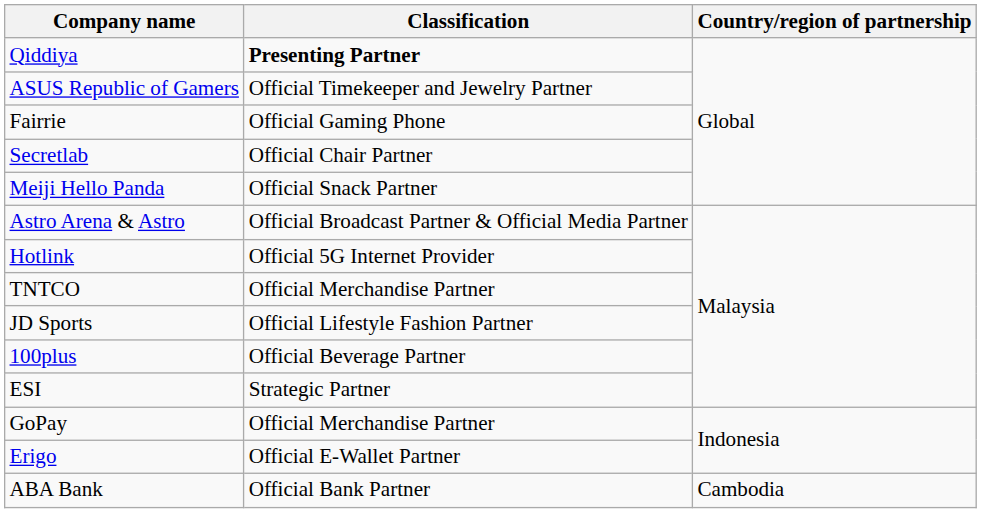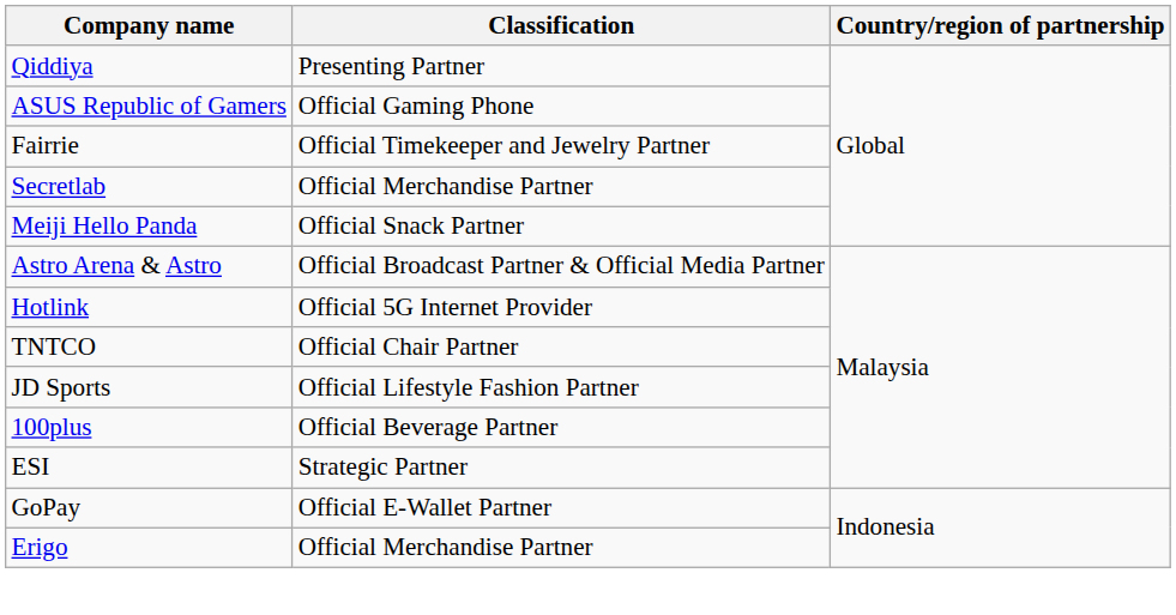Qiddiya | Classification: bold -> normal
ASUS Republic of Gamers | Classification: Official Timekeeper and Jewelry Partner -> Official Gaming Phone
Fairrie | Classification: Official Gaming Phone -> Official Timekeeper and Jewelry Partner
Secretlab | Classification: Official Chair Partner -> Official Merchandise Partner
TNTCO | Classification: Official Merchandise Partner -> Official Chair Partner
GoPay | Classification: Official Merchandise Partner -> Official E-Wallet Partner
Erigo | Classification: Official E-Wallet Partner -> Official Merchandise Partner
- row: ABA Bank | Official Bank Partner | Cambodia
